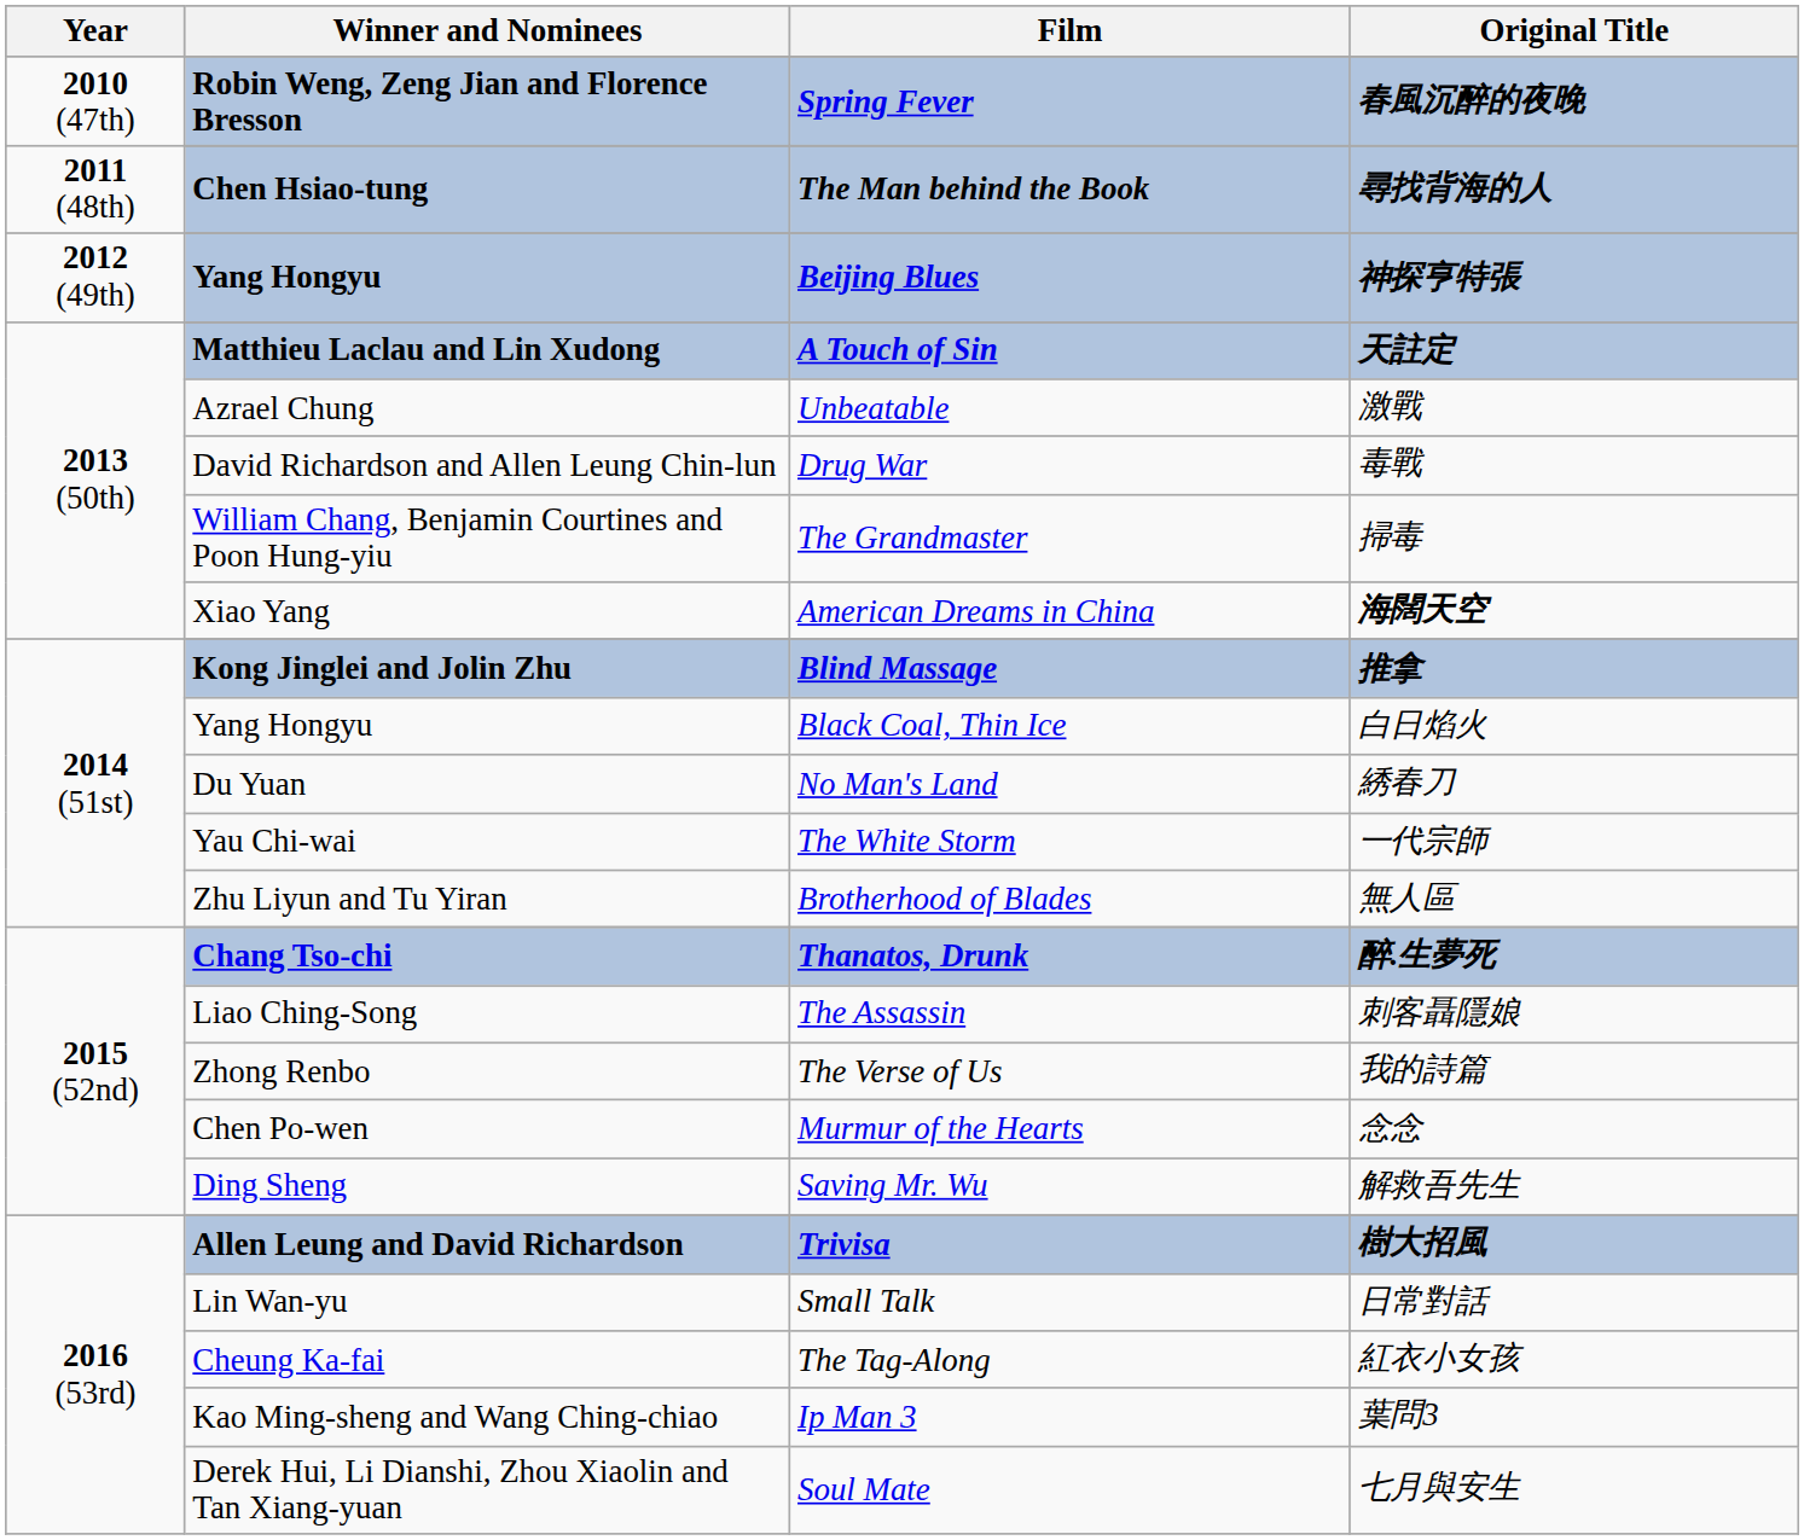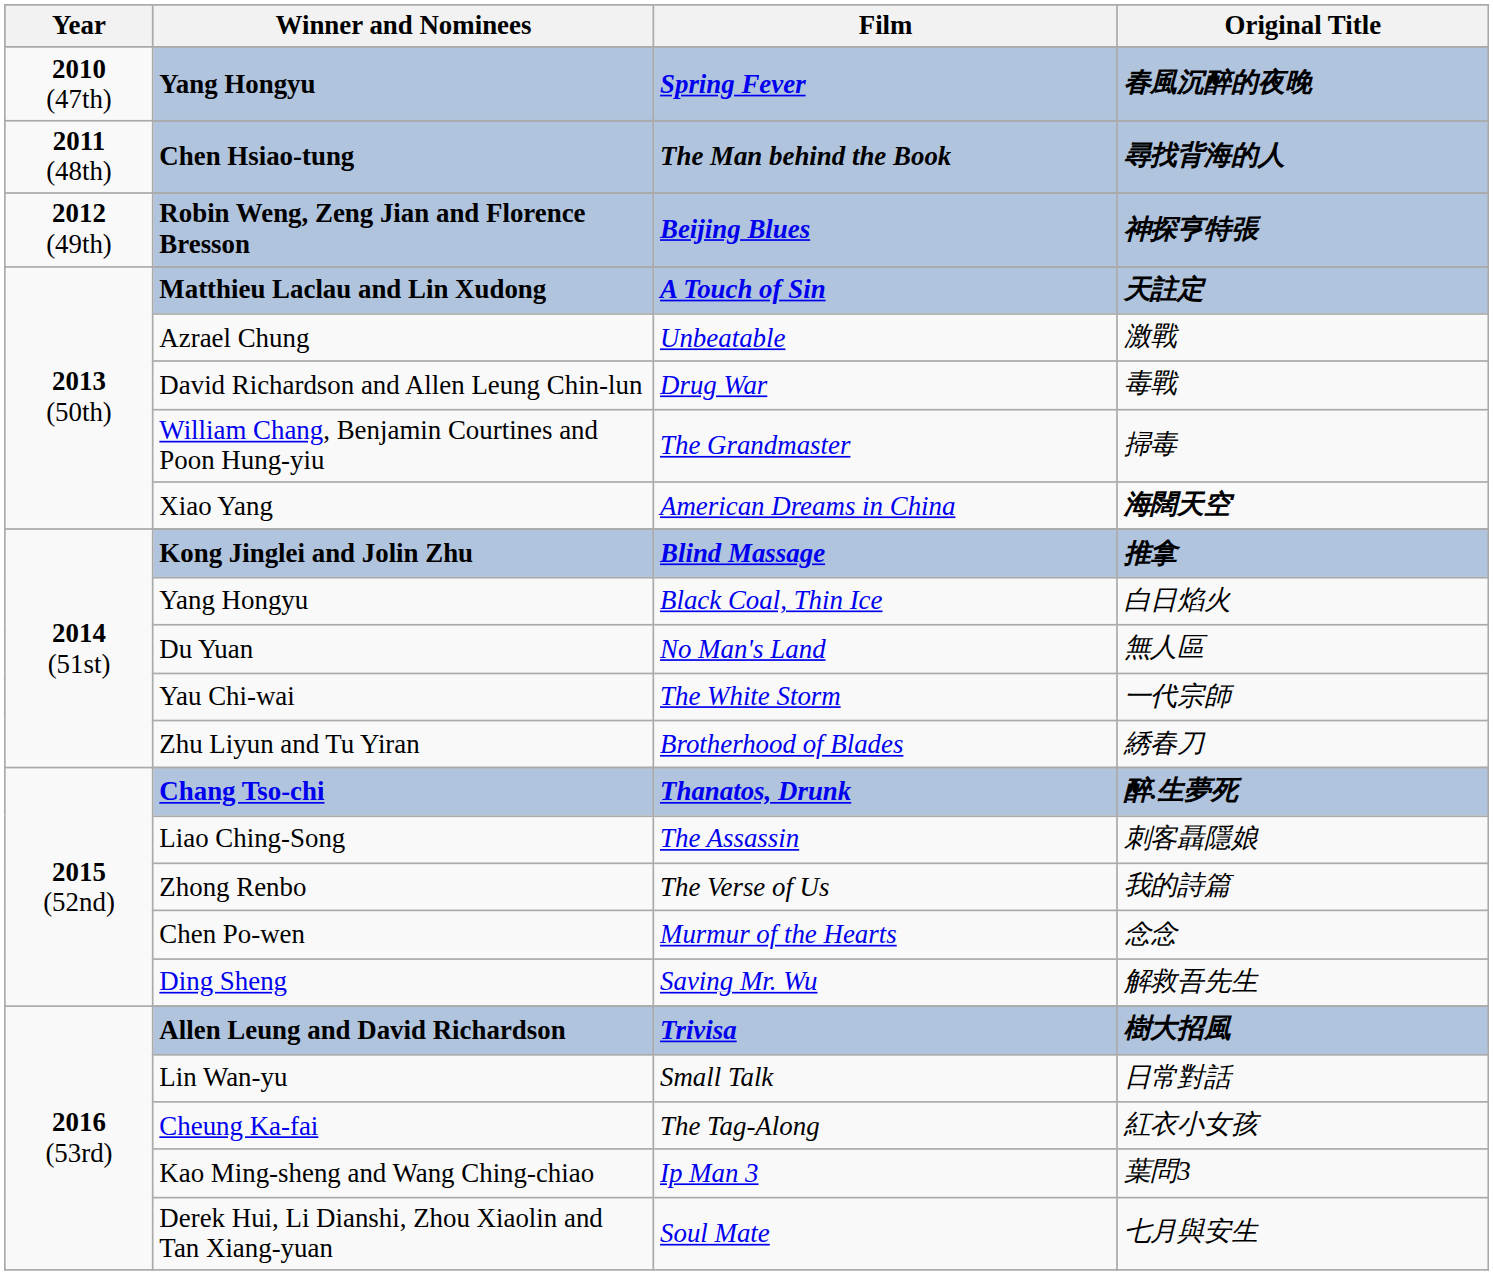Spring Fever | Winner and Nominees: Robin Weng, Zeng Jian and Florence Bresson -> Yang Hongyu
Beijing Blues | Winner and Nominees: Yang Hongyu -> Robin Weng, Zeng Jian and Florence Bresson
No Man's Land | Original Title: 綉春刀 -> 無人區
Brotherhood of Blades | Original Title: 無人區 -> 綉春刀
